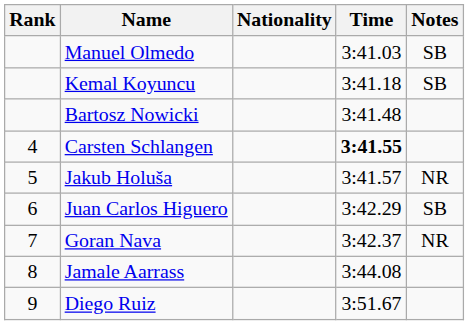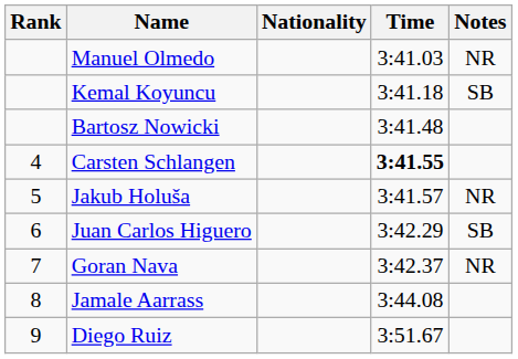Manuel Olmedo | Notes: SB -> NR
